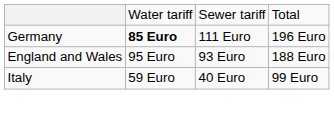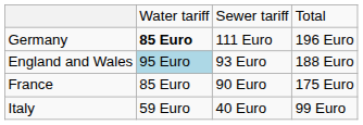England and Wales | column 2: no background -> lightblue background
+ row: France | 85 Euro | 90 Euro | 175 Euro
